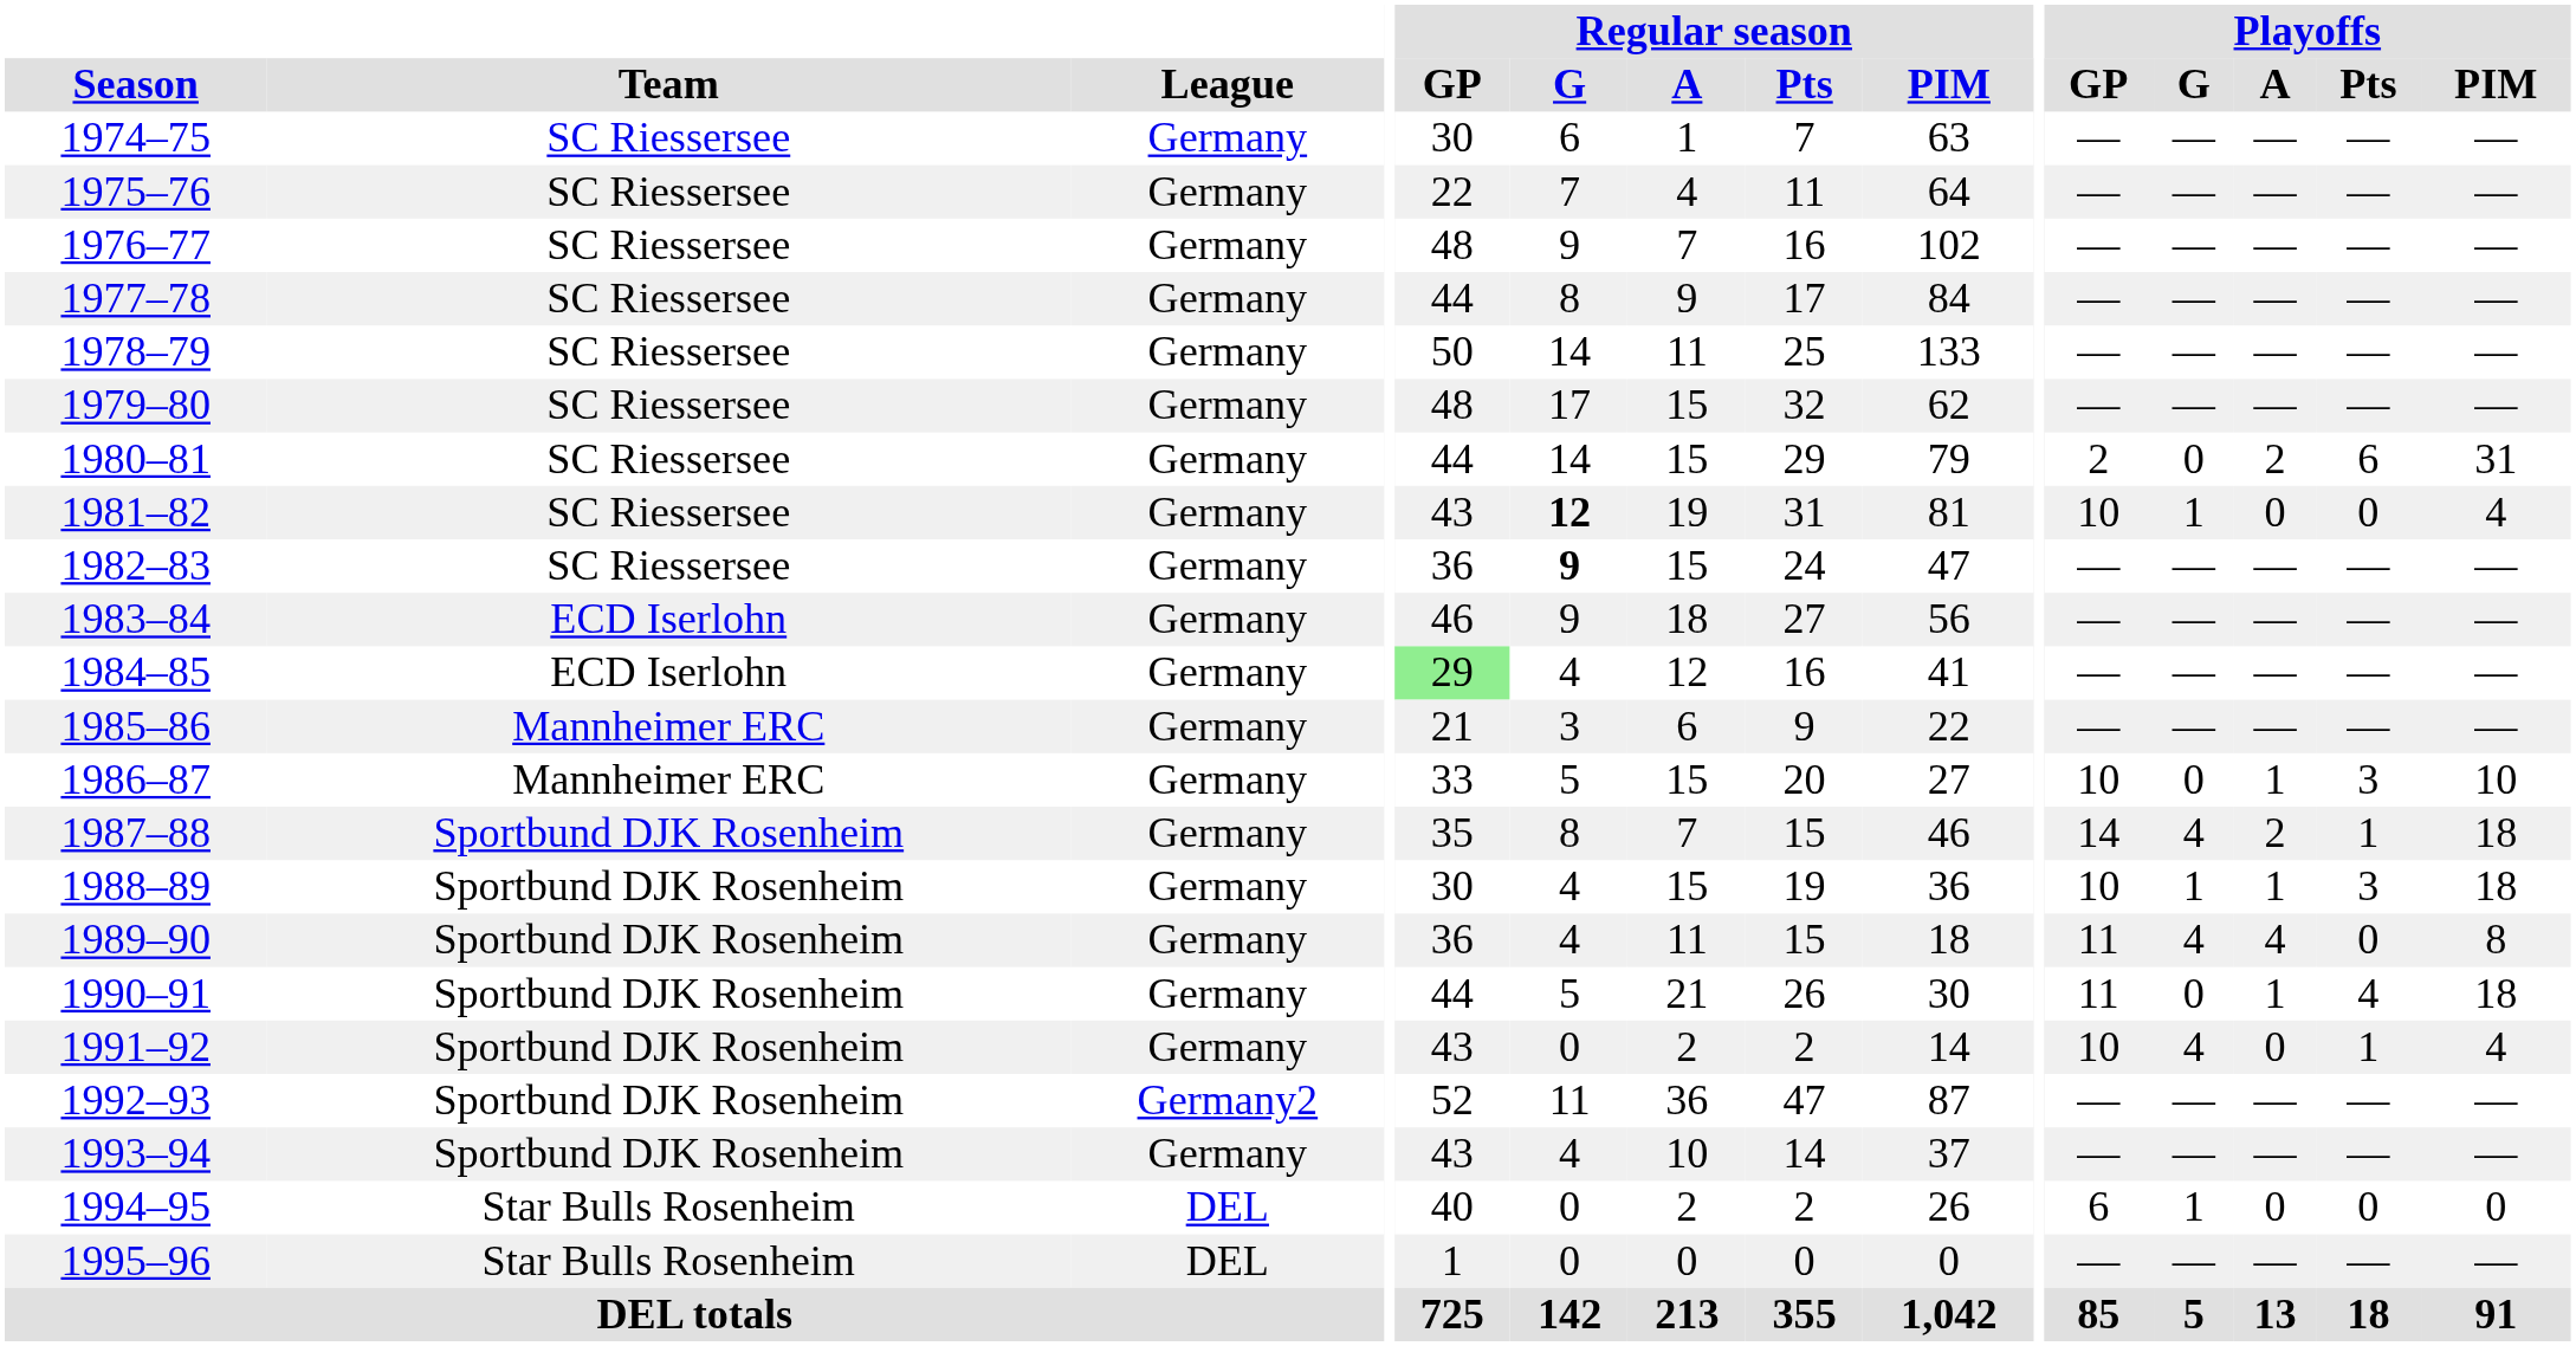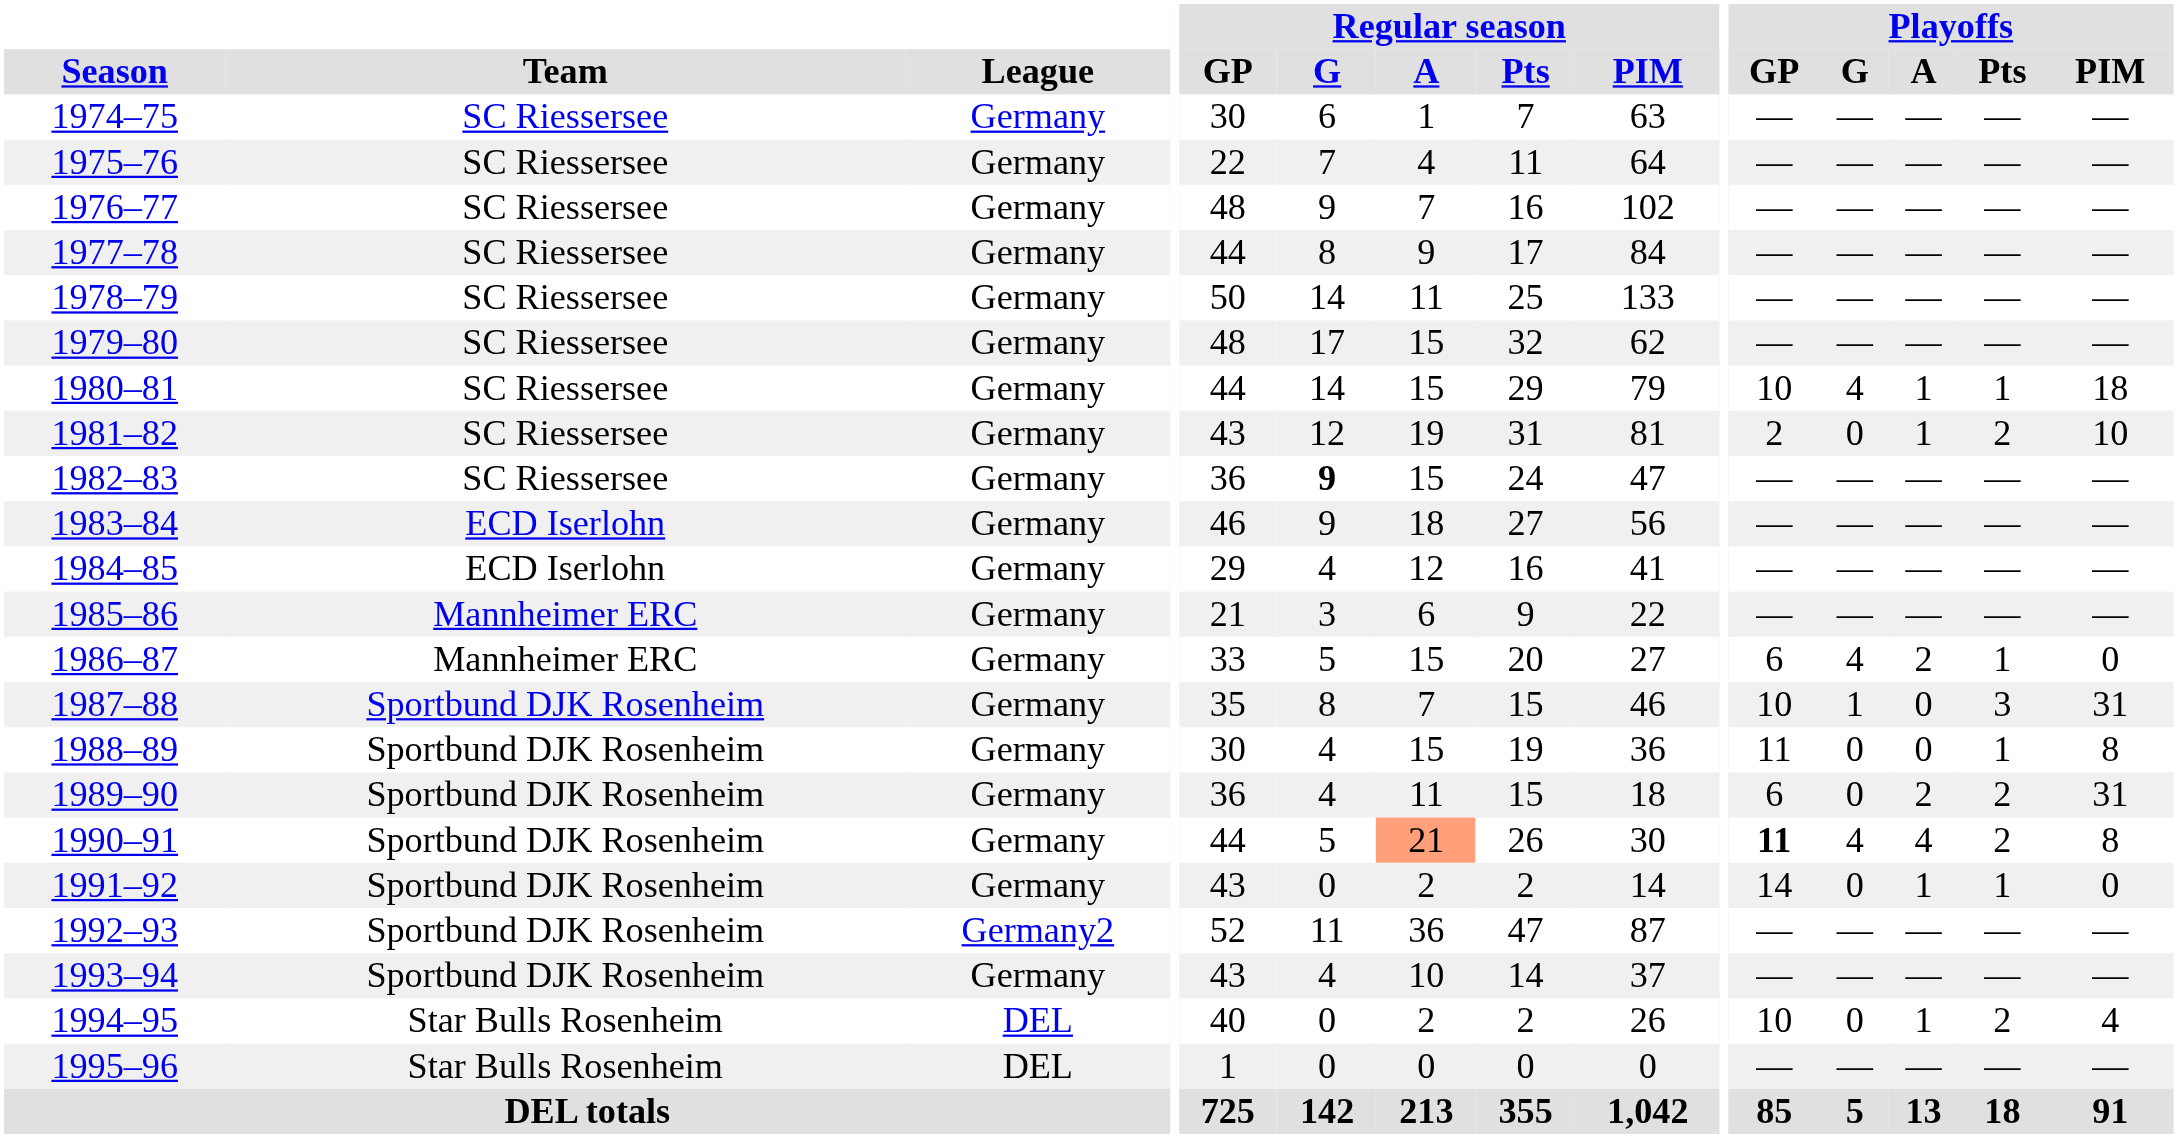1980–81 | Playoffs / GP: 2 -> 10
1980–81 | Playoffs / G: 0 -> 4
1980–81 | Playoffs / A: 2 -> 1
1980–81 | Playoffs / Pts: 6 -> 1
1980–81 | Playoffs / PIM: 31 -> 18
1981–82 | Regular season / G: bold -> normal
1981–82 | Playoffs / GP: 10 -> 2
1981–82 | Playoffs / G: 1 -> 0
1981–82 | Playoffs / A: 0 -> 1
1981–82 | Playoffs / Pts: 0 -> 2
1981–82 | Playoffs / PIM: 4 -> 10
1984–85 | Regular season / GP: lightgreen background -> no background
1986–87 | Playoffs / GP: 10 -> 6
1986–87 | Playoffs / G: 0 -> 4
1986–87 | Playoffs / A: 1 -> 2
1986–87 | Playoffs / Pts: 3 -> 1
1986–87 | Playoffs / PIM: 10 -> 0
1987–88 | Playoffs / GP: 14 -> 10
1987–88 | Playoffs / G: 4 -> 1
1987–88 | Playoffs / A: 2 -> 0
1987–88 | Playoffs / Pts: 1 -> 3
1987–88 | Playoffs / PIM: 18 -> 31
1988–89 | Playoffs / GP: 10 -> 11
1988–89 | Playoffs / G: 1 -> 0
1988–89 | Playoffs / A: 1 -> 0
1988–89 | Playoffs / Pts: 3 -> 1
1988–89 | Playoffs / PIM: 18 -> 8
1989–90 | Playoffs / GP: 11 -> 6
1989–90 | Playoffs / G: 4 -> 0
1989–90 | Playoffs / A: 4 -> 2
1989–90 | Playoffs / Pts: 0 -> 2
1989–90 | Playoffs / PIM: 8 -> 31
1990–91 | Regular season / A: no background -> lightsalmon background
1990–91 | Playoffs / GP: normal -> bold
1990–91 | Playoffs / G: 0 -> 4
1990–91 | Playoffs / A: 1 -> 4
1990–91 | Playoffs / Pts: 4 -> 2
1990–91 | Playoffs / PIM: 18 -> 8
1991–92 | Playoffs / GP: 10 -> 14
1991–92 | Playoffs / G: 4 -> 0
1991–92 | Playoffs / A: 0 -> 1
1991–92 | Playoffs / PIM: 4 -> 0
1994–95 | Playoffs / GP: 6 -> 10
1994–95 | Playoffs / G: 1 -> 0
1994–95 | Playoffs / A: 0 -> 1
1994–95 | Playoffs / Pts: 0 -> 2
1994–95 | Playoffs / PIM: 0 -> 4
